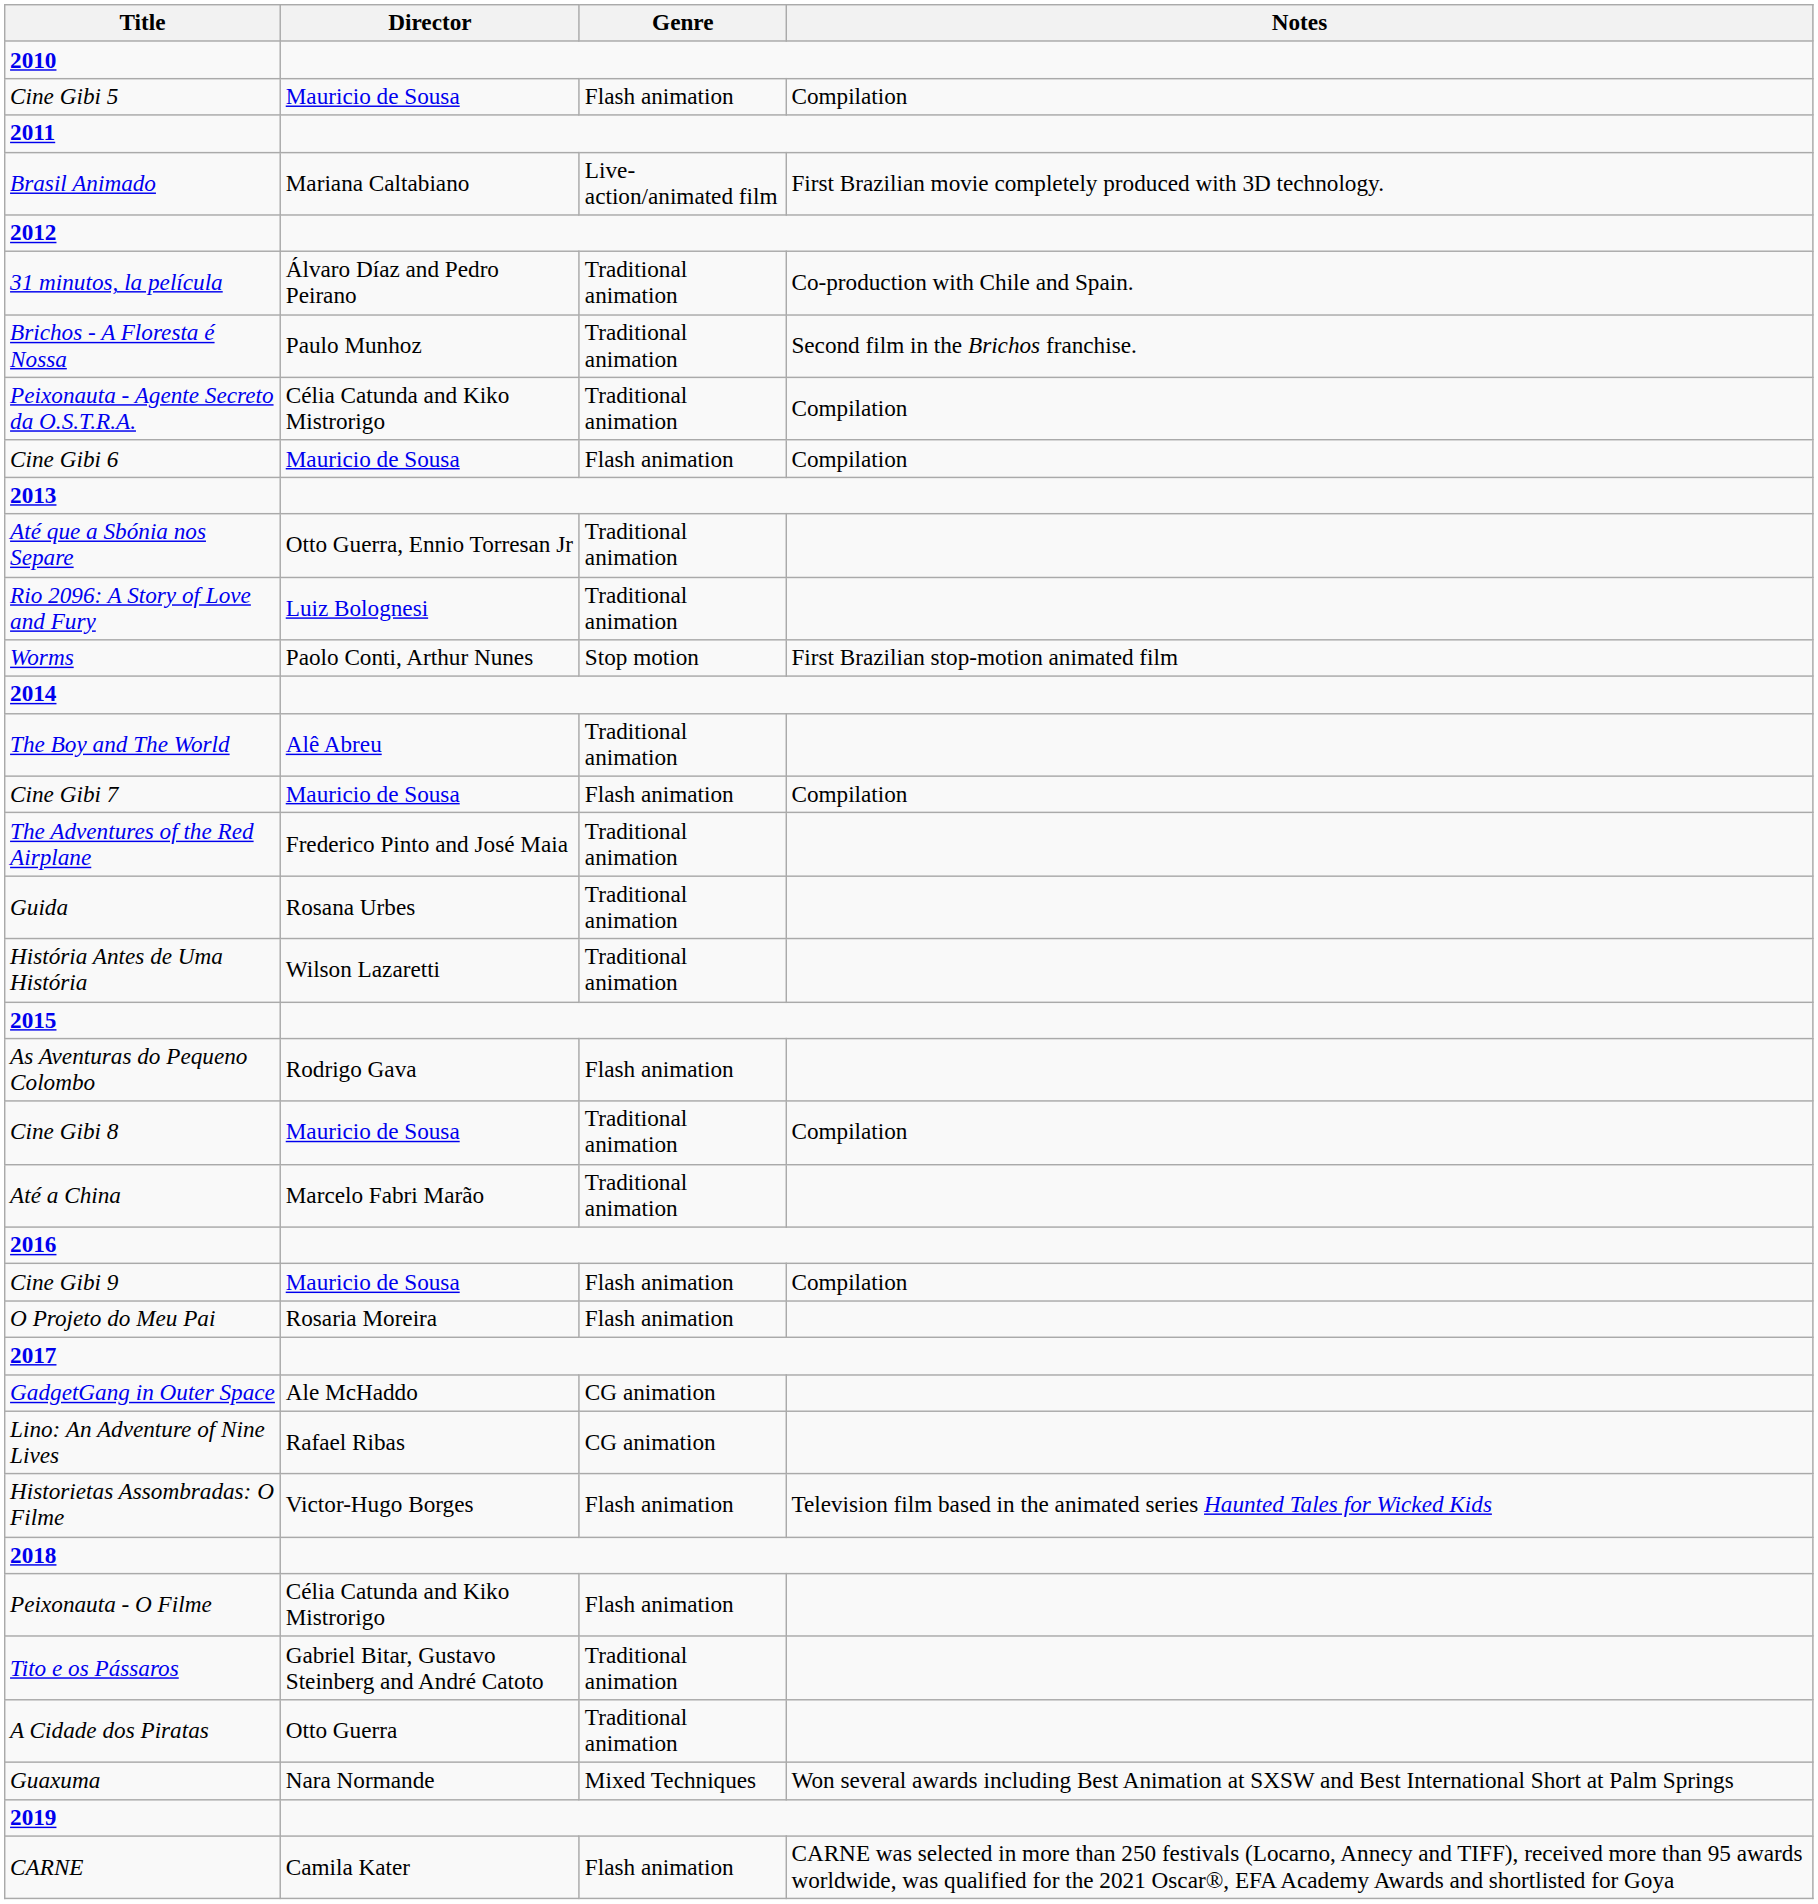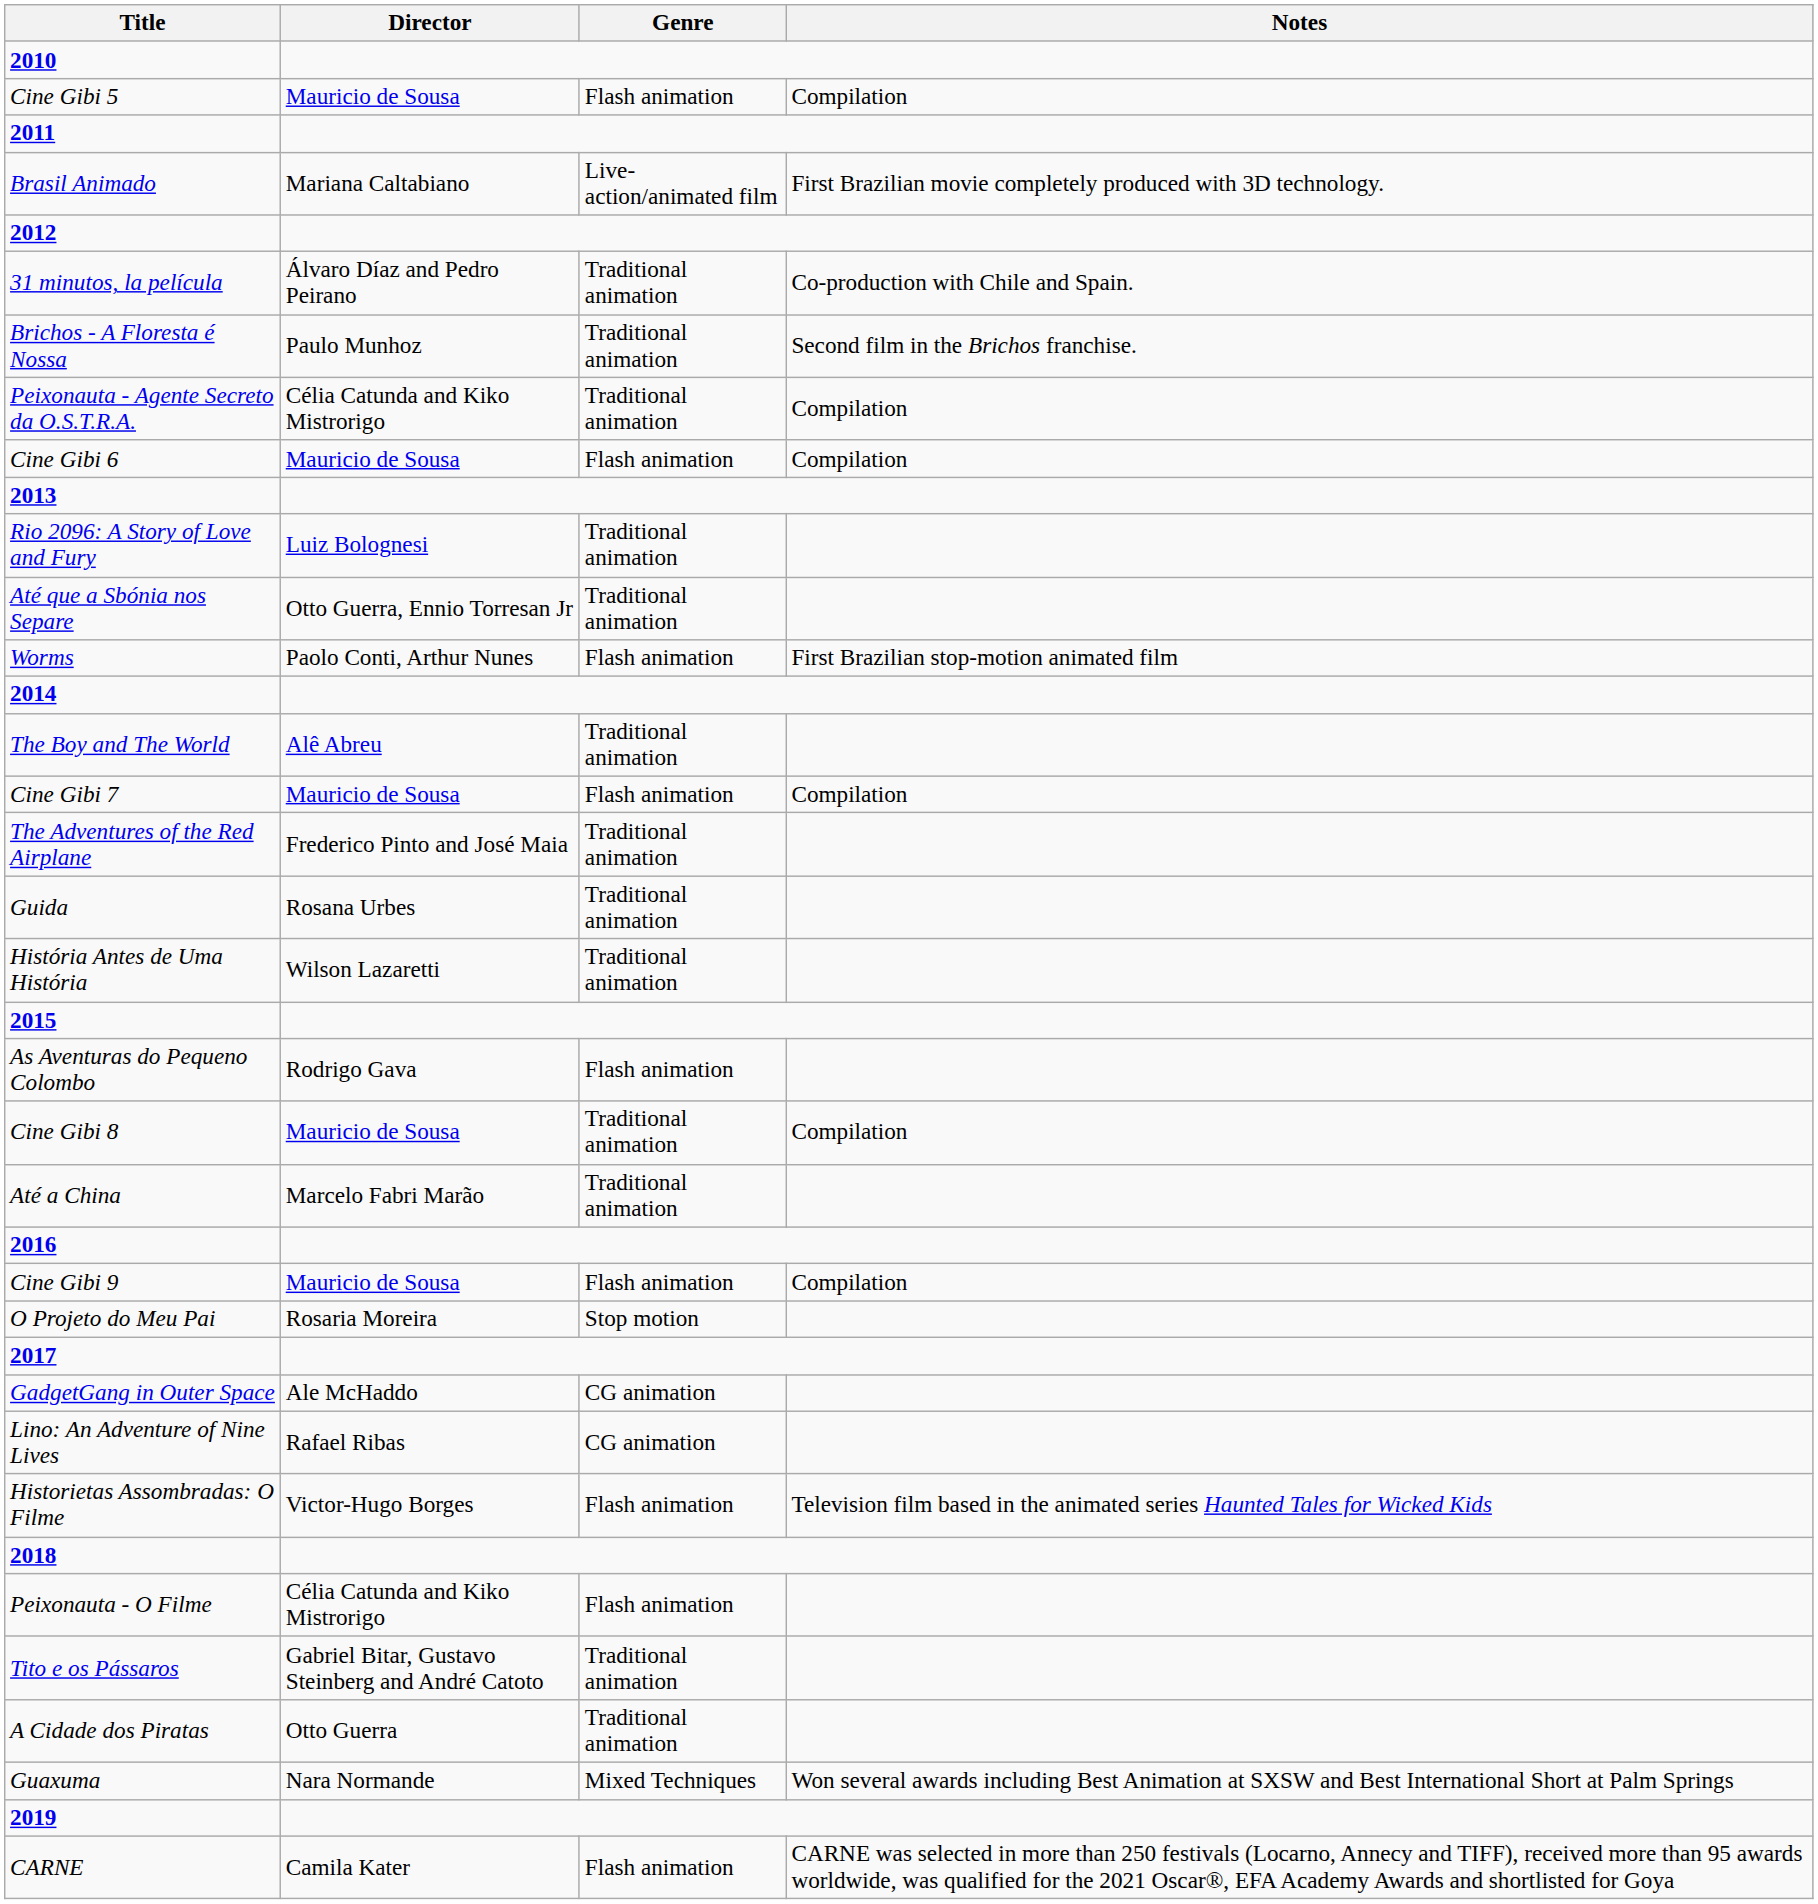rows swapped: Rio 2096: A Story of Love and Fury <-> Até que a Sbónia nos Separe
Worms | Genre: Stop motion -> Flash animation
O Projeto do Meu Pai | Genre: Flash animation -> Stop motion
